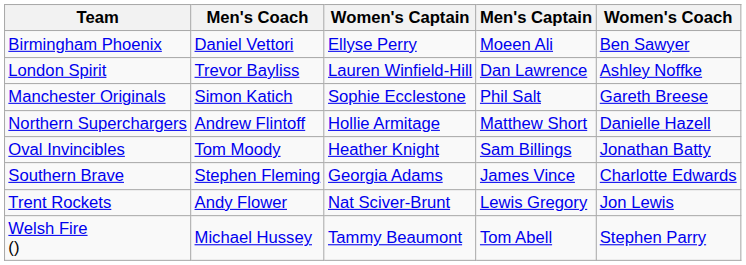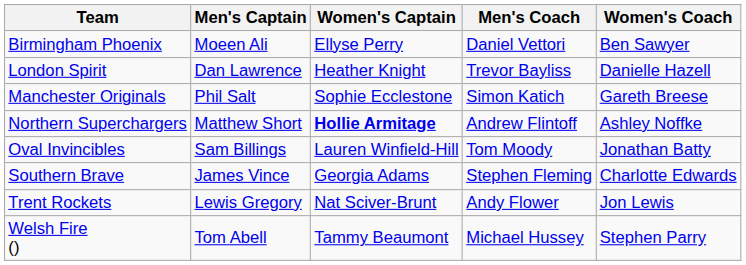columns swapped: Men's Captain <-> Men's Coach
London Spirit | Women's Captain: Lauren Winfield-Hill -> Heather Knight
London Spirit | Women's Coach: Ashley Noffke -> Danielle Hazell
Northern Superchargers | Women's Captain: normal -> bold
Northern Superchargers | Women's Coach: Danielle Hazell -> Ashley Noffke
Oval Invincibles | Women's Captain: Heather Knight -> Lauren Winfield-Hill
